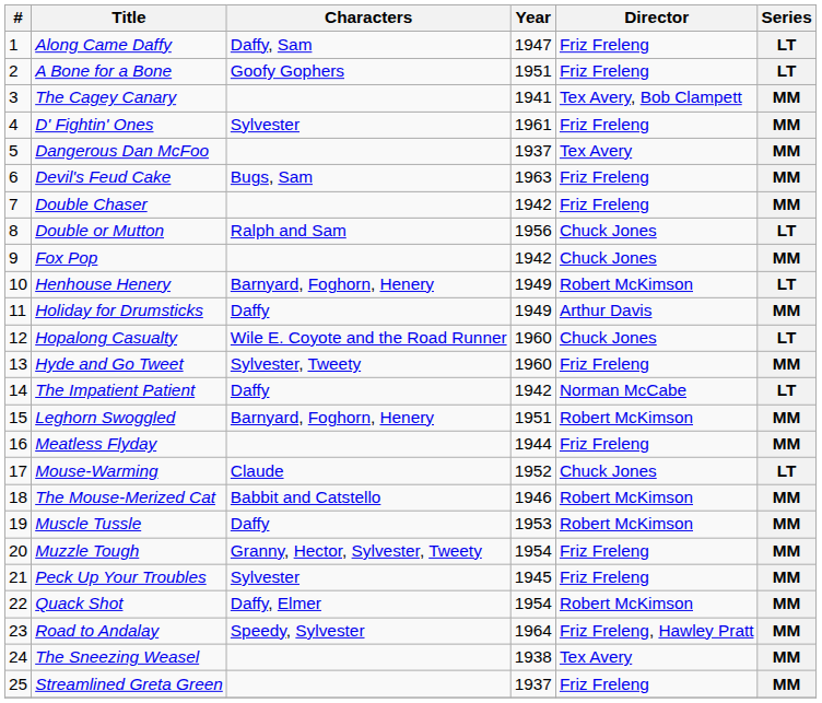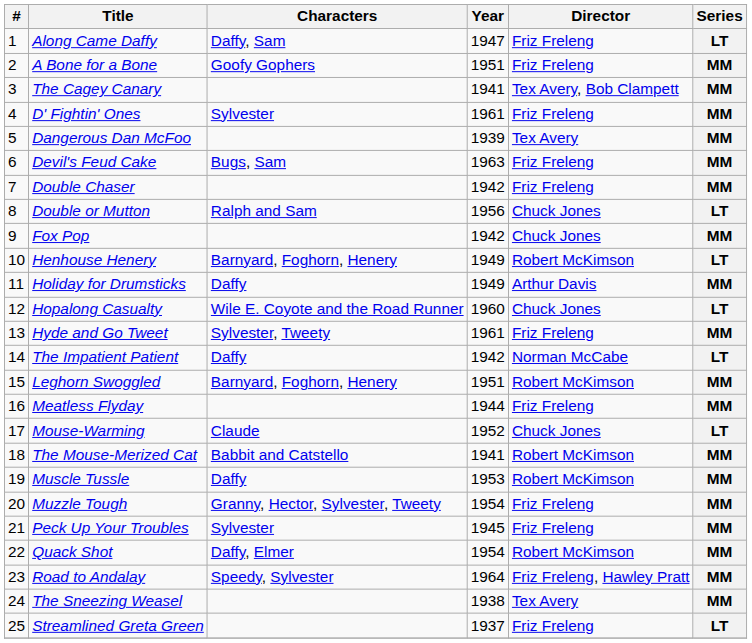A Bone for a Bone | Series: LT -> MM
Dangerous Dan McFoo | Year: 1937 -> 1939
Hyde and Go Tweet | Year: 1960 -> 1961
The Mouse-Merized Cat | Year: 1946 -> 1941
Streamlined Greta Green | Series: MM -> LT
